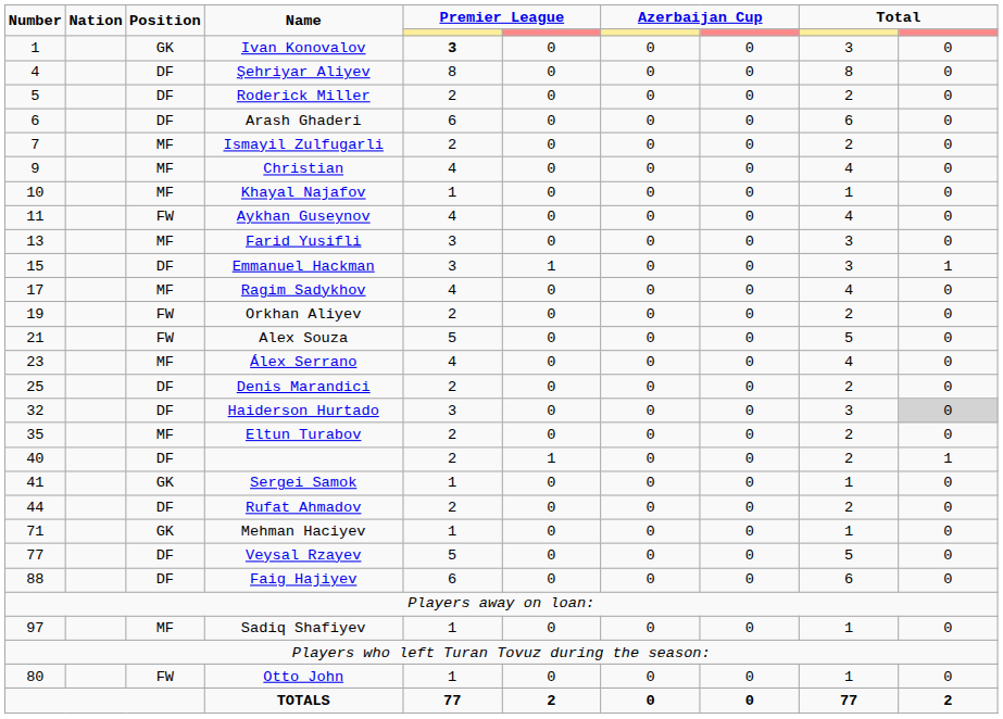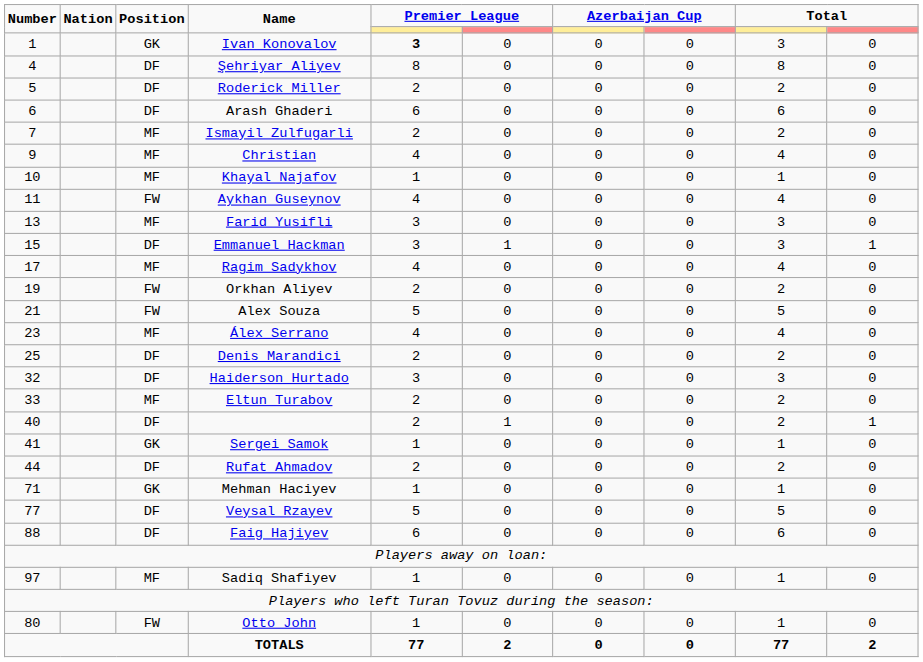Haiderson Hurtado | column 10: lightgrey background -> no background
Eltun Turabov | Number: 35 -> 33
